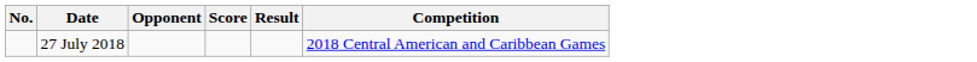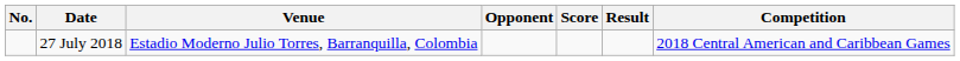+ column: Venue | Estadio Moderno Julio Torres, Barranquilla, Colombia
